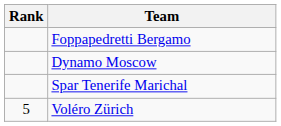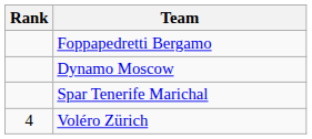Voléro Zürich | Rank: 5 -> 4
